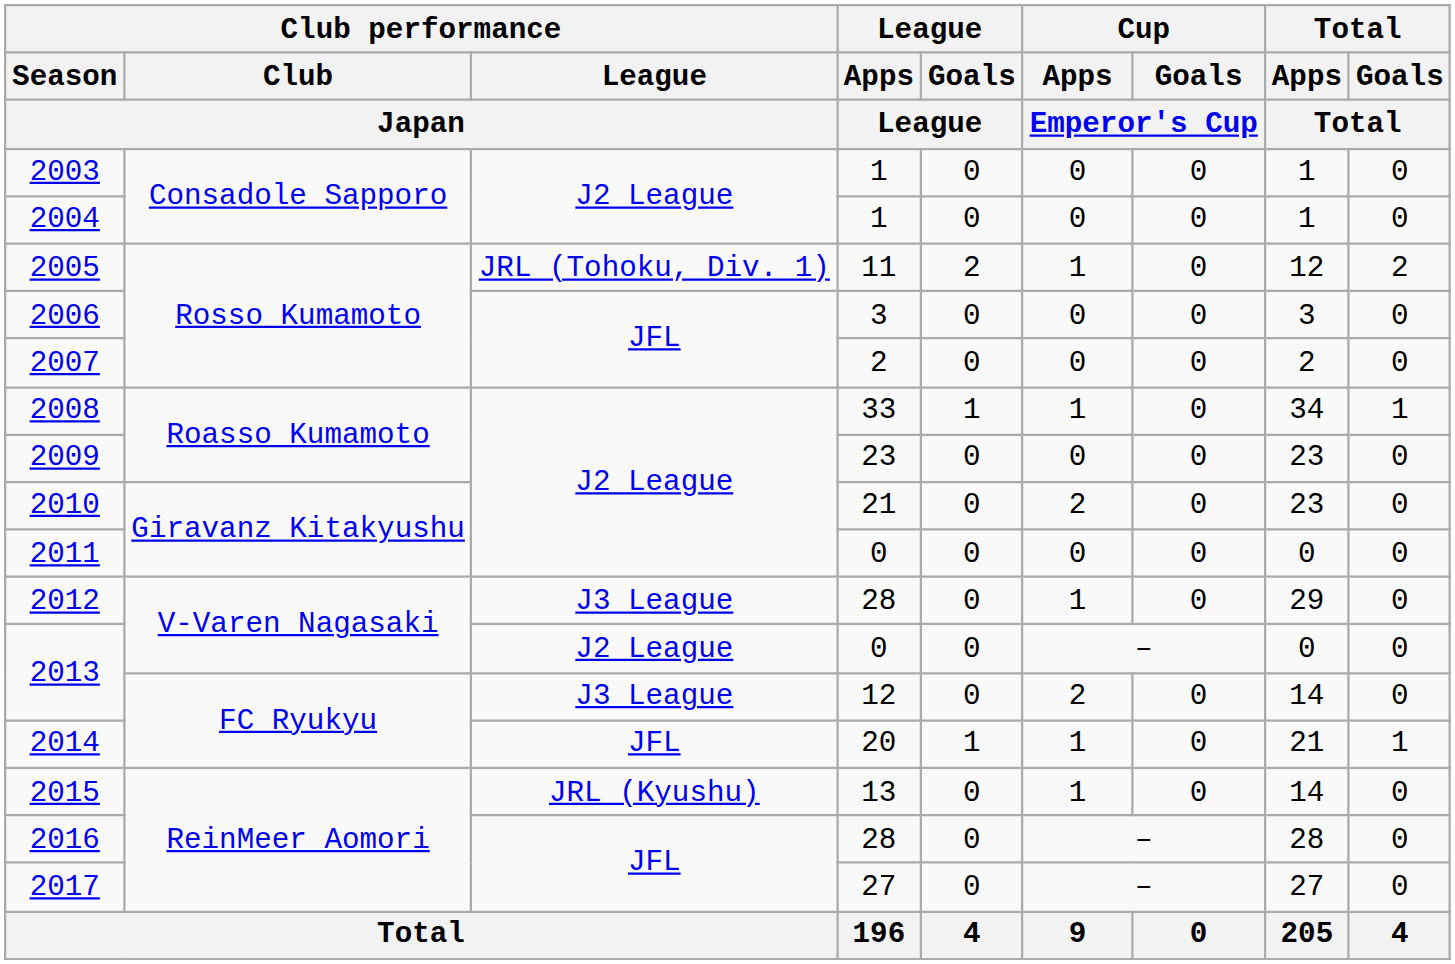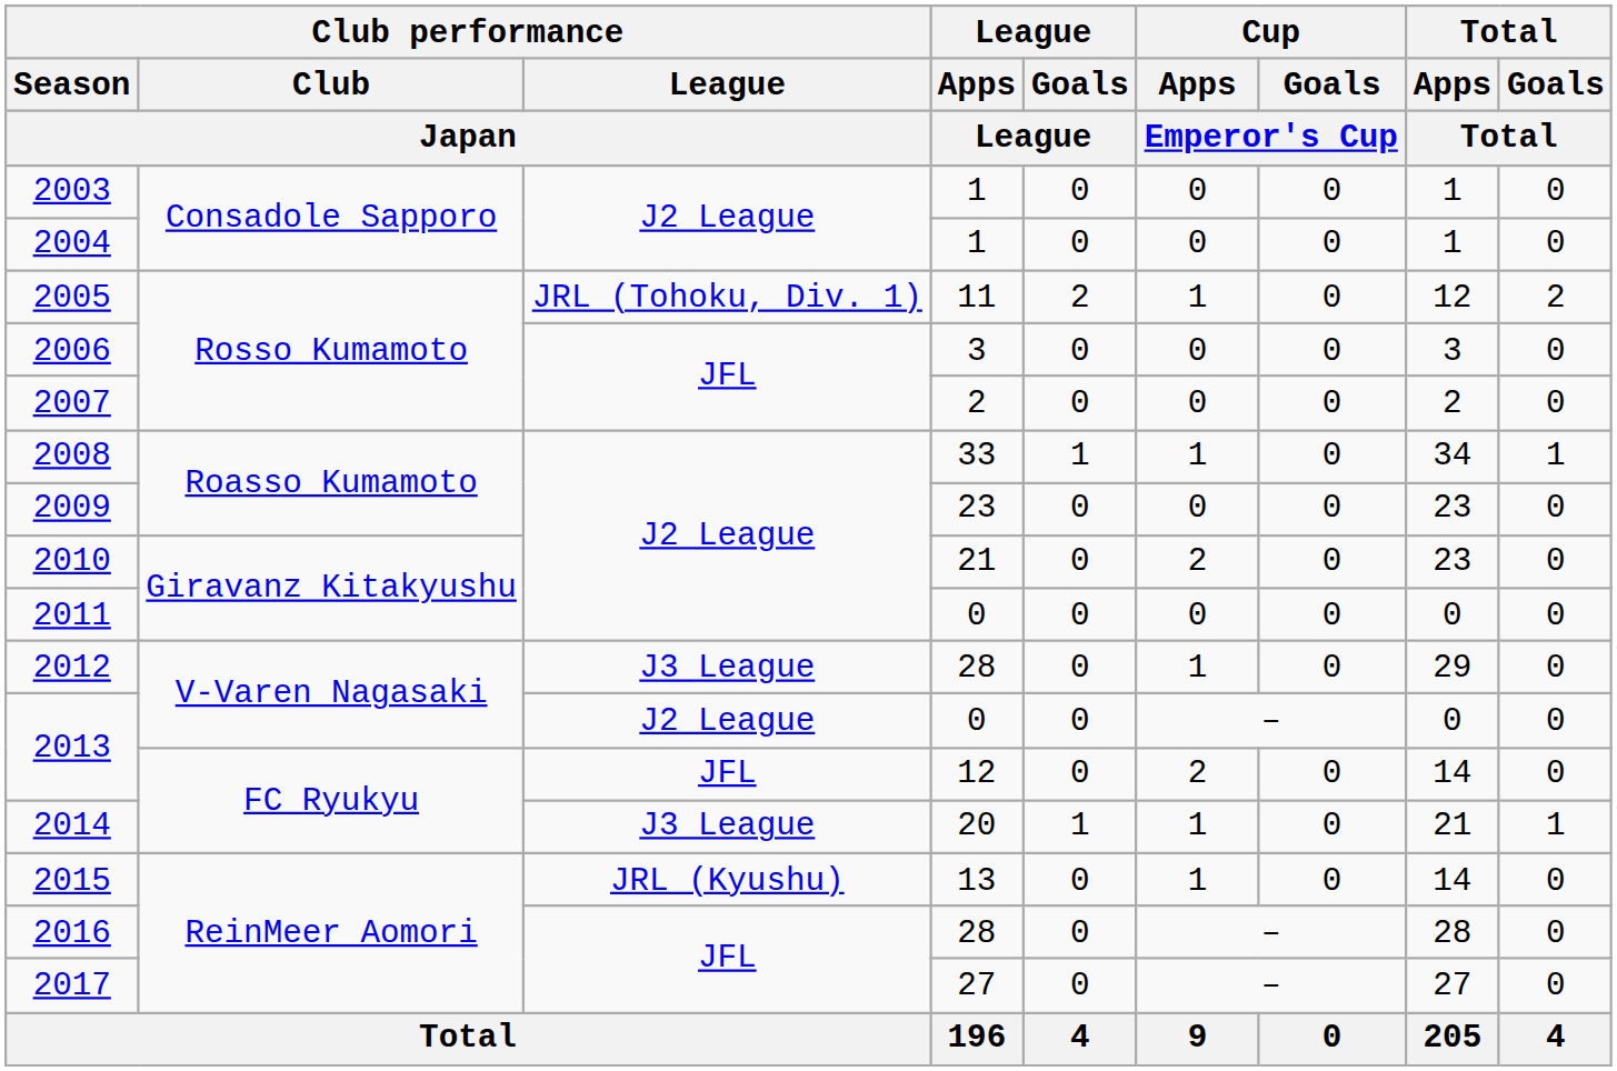2013 / 12 | Club performance / League / Japan: J3 League -> JFL
2014 | Club performance / League / Japan: JFL -> J3 League
